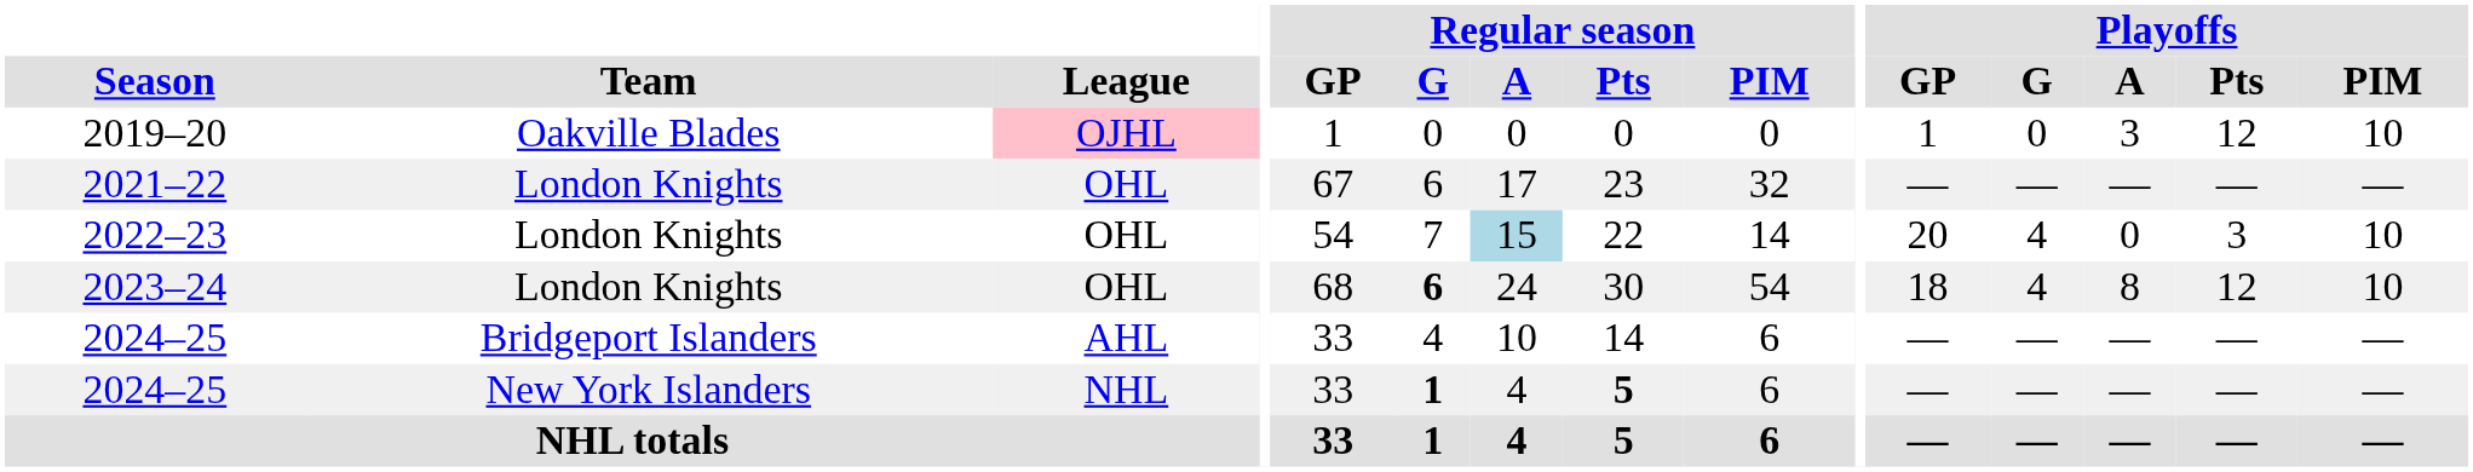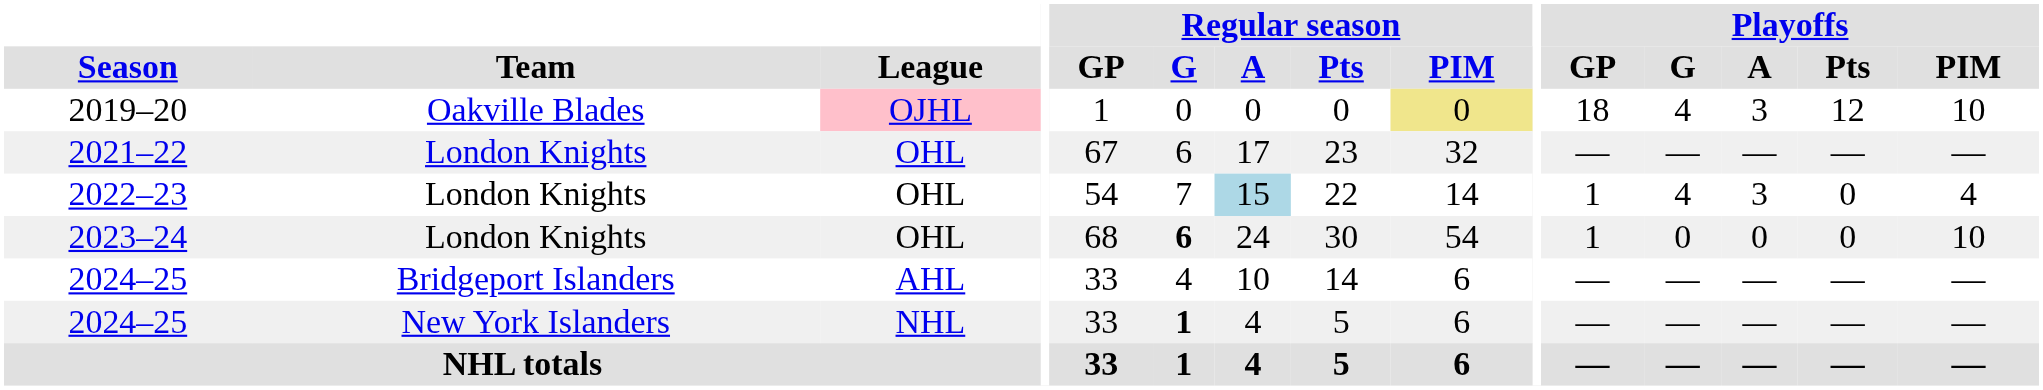2019–20 | Regular season / PIM: no background -> khaki background
2019–20 | Playoffs / GP: 1 -> 18
2019–20 | Playoffs / G: 0 -> 4
2022–23 | Playoffs / GP: 20 -> 1
2022–23 | Playoffs / A: 0 -> 3
2022–23 | Playoffs / Pts: 3 -> 0
2022–23 | Playoffs / PIM: 10 -> 4
2023–24 | Playoffs / GP: 18 -> 1
2023–24 | Playoffs / G: 4 -> 0
2023–24 | Playoffs / A: 8 -> 0
2023–24 | Playoffs / Pts: 12 -> 0
2024–25 / New York Islanders | Regular season / Pts: bold -> normal
